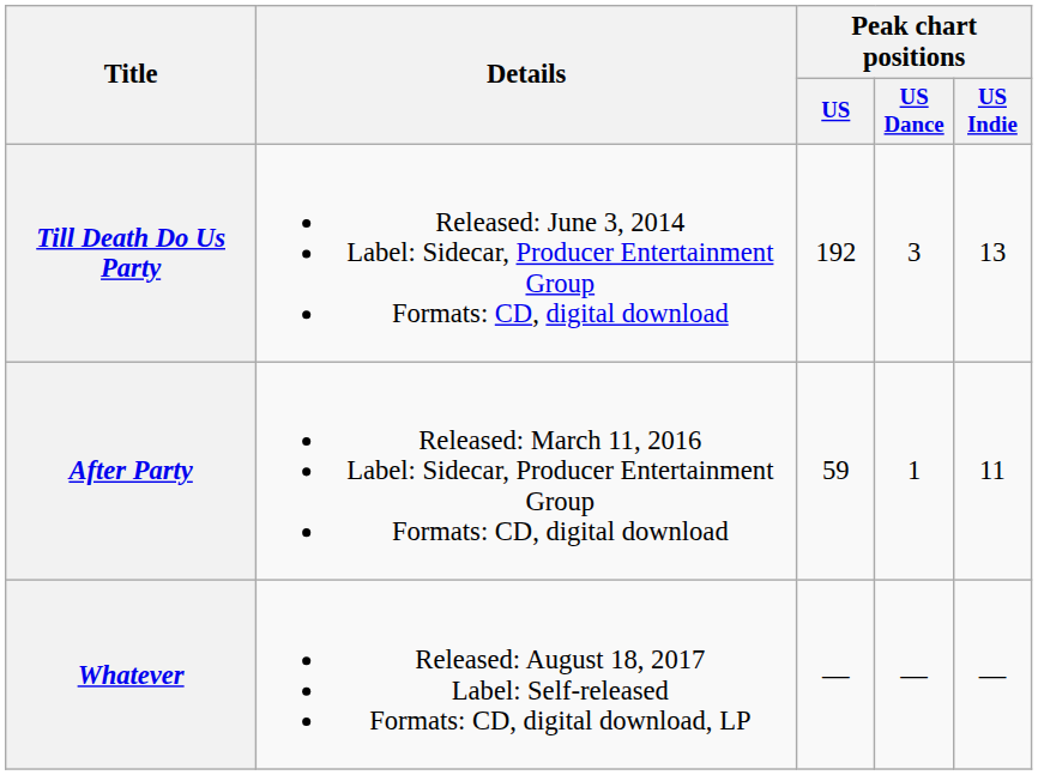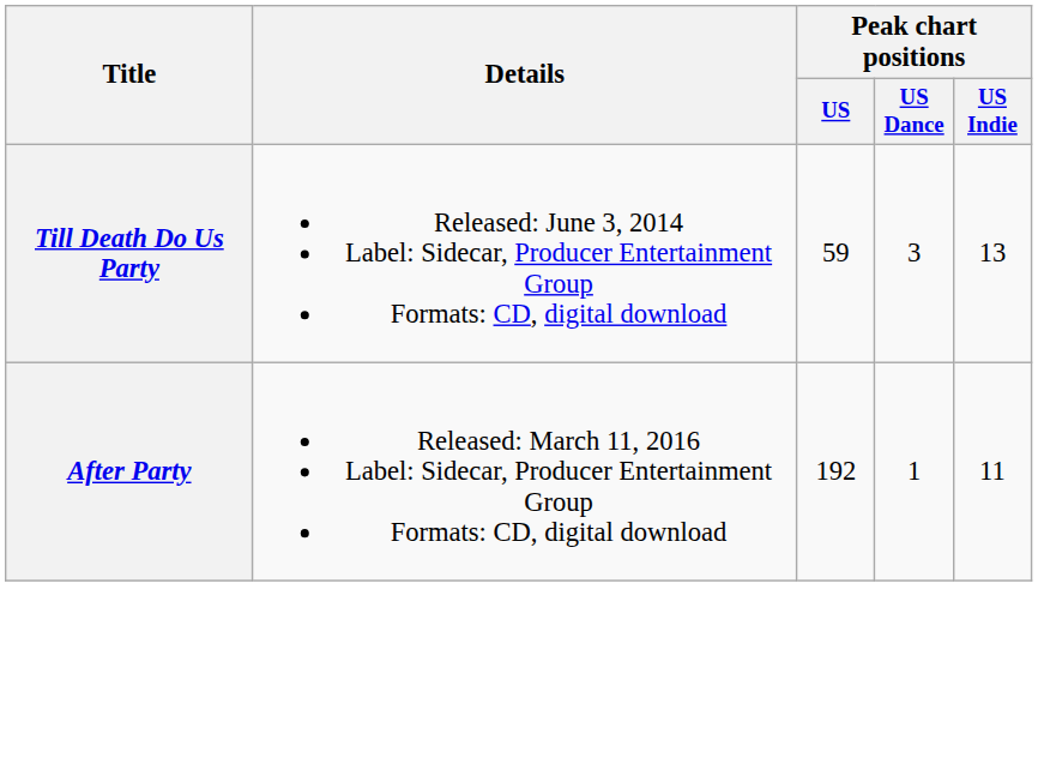Till Death Do Us Party | Peak chart positions / US: 192 -> 59
After Party | Peak chart positions / US: 59 -> 192
- row: Whatever | Released: August 18, 2017 Label: Self-released Formats: CD, digital download, LP | — | — | —
